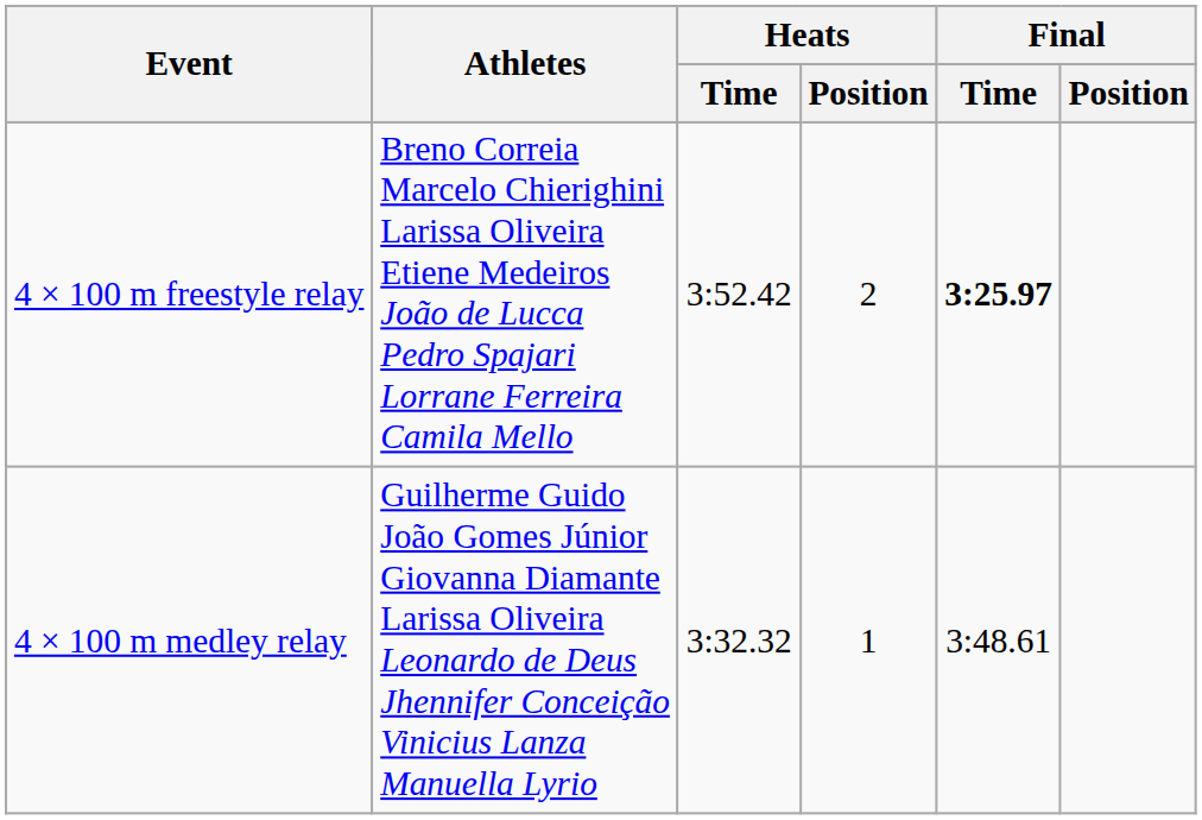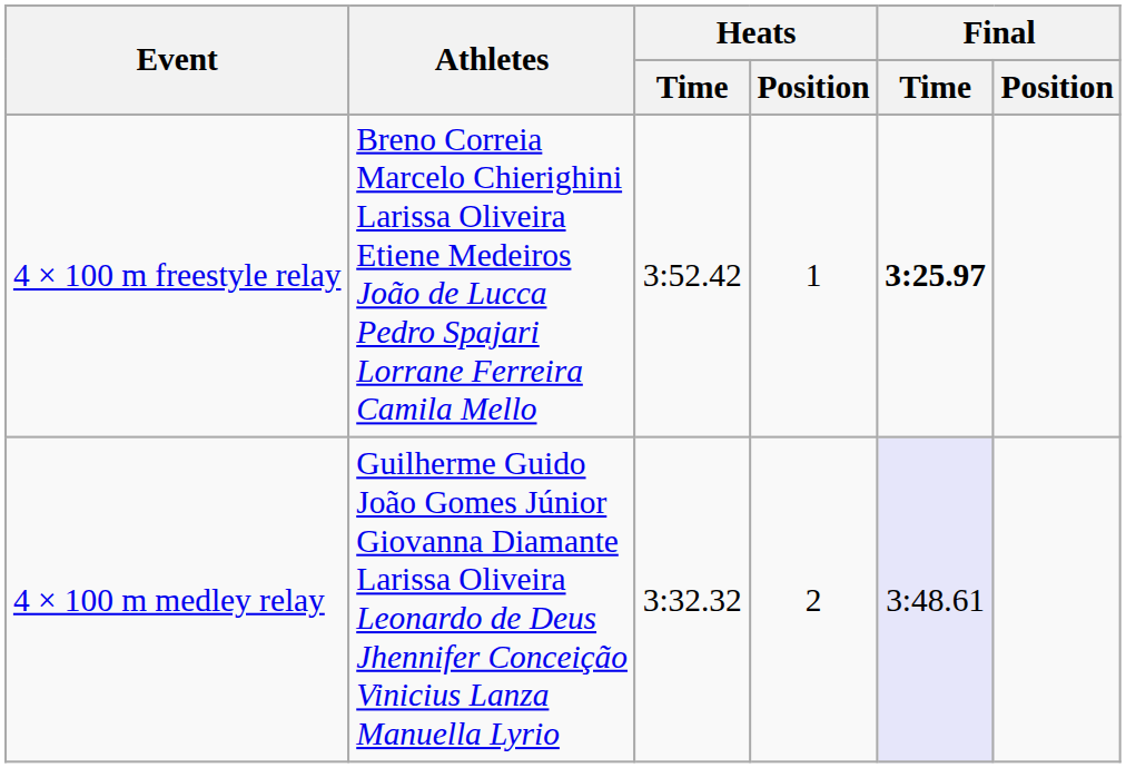4 × 100 m freestyle relay | Heats / Position: 2 -> 1
4 × 100 m medley relay | Heats / Position: 1 -> 2
4 × 100 m medley relay | Final / Time: no background -> lavender background
